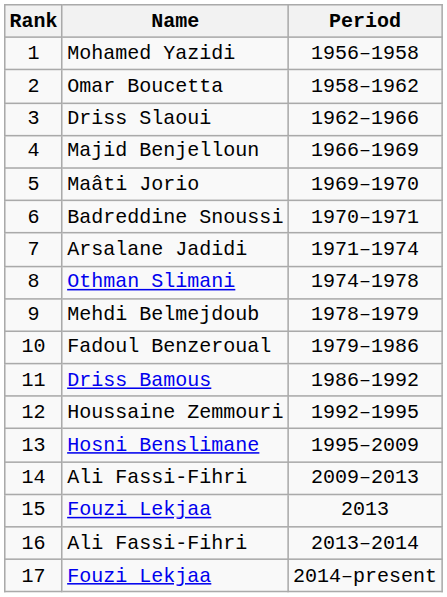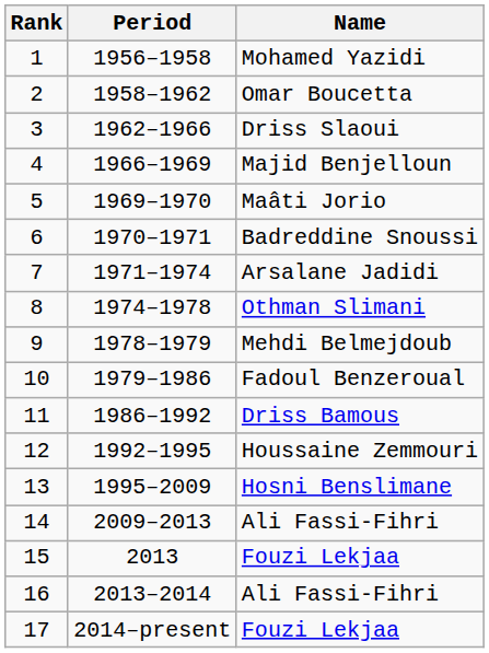columns swapped: Name <-> Period
